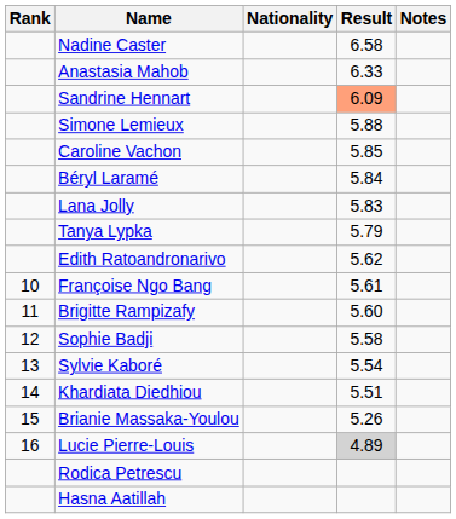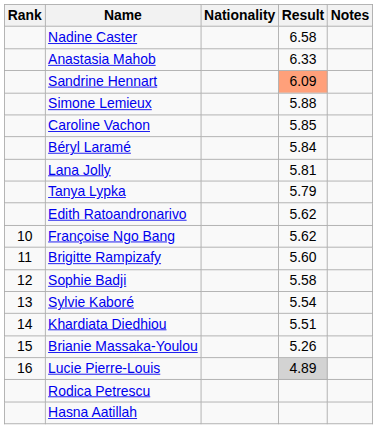Lana Jolly | Result: 5.83 -> 5.81
Françoise Ngo Bang | Result: 5.61 -> 5.62
